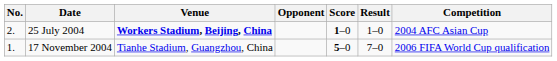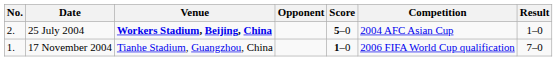columns swapped: Result <-> Competition
25 July 2004 | Score: 1–0 -> 5–0
17 November 2004 | Score: 5–0 -> 1–0
